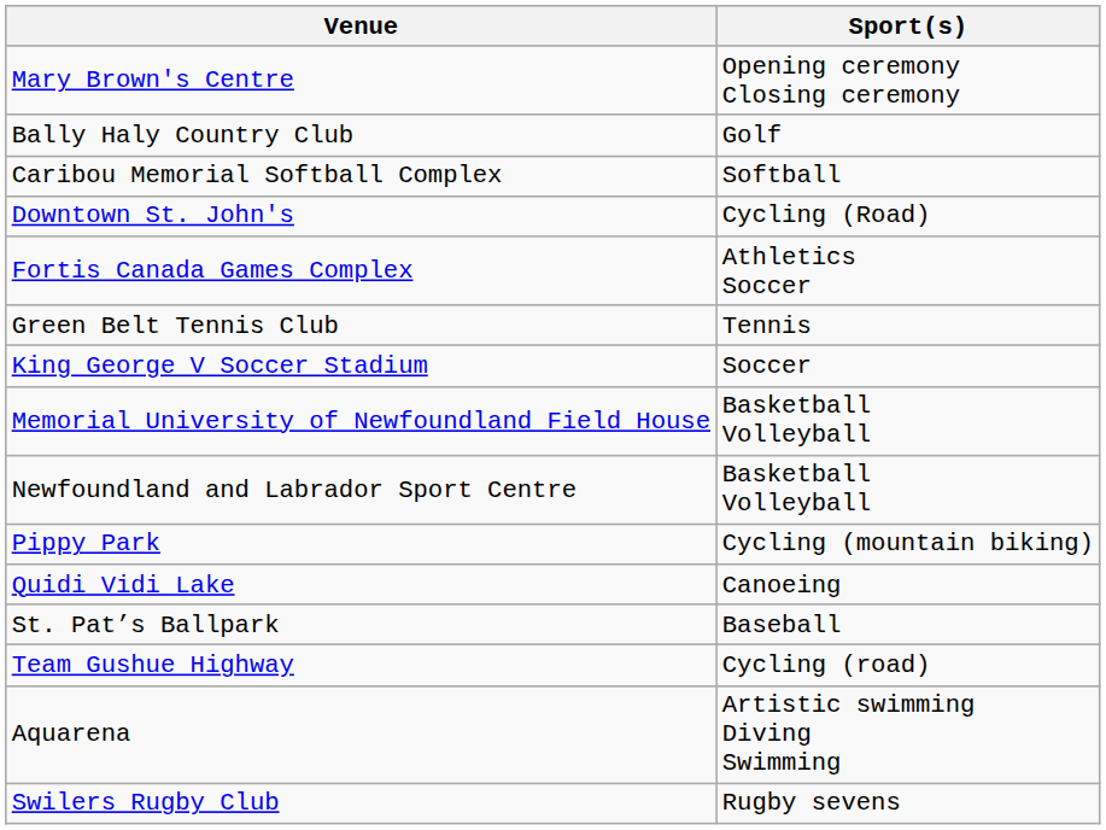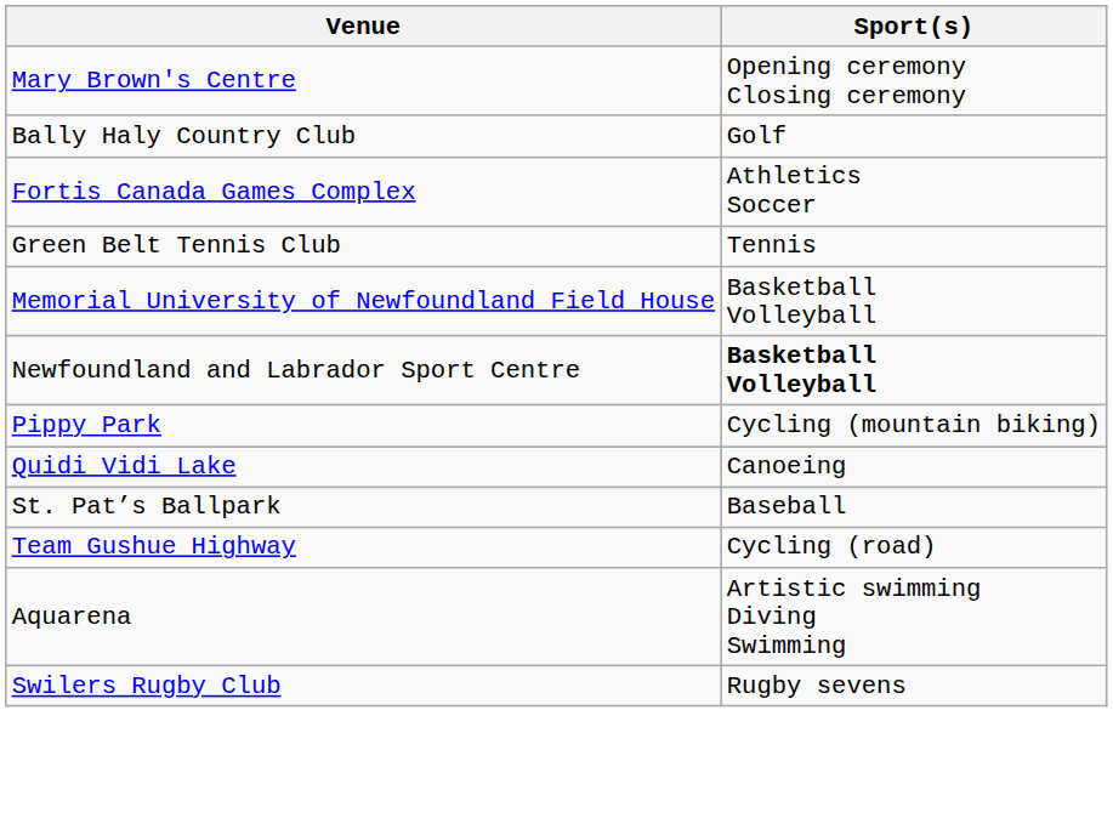- row: Caribou Memorial Softball Complex | Softball
- row: Downtown St. John's | Cycling (Road)
- row: King George V Soccer Stadium | Soccer
Newfoundland and Labrador Sport Centre | Sport(s): normal -> bold
